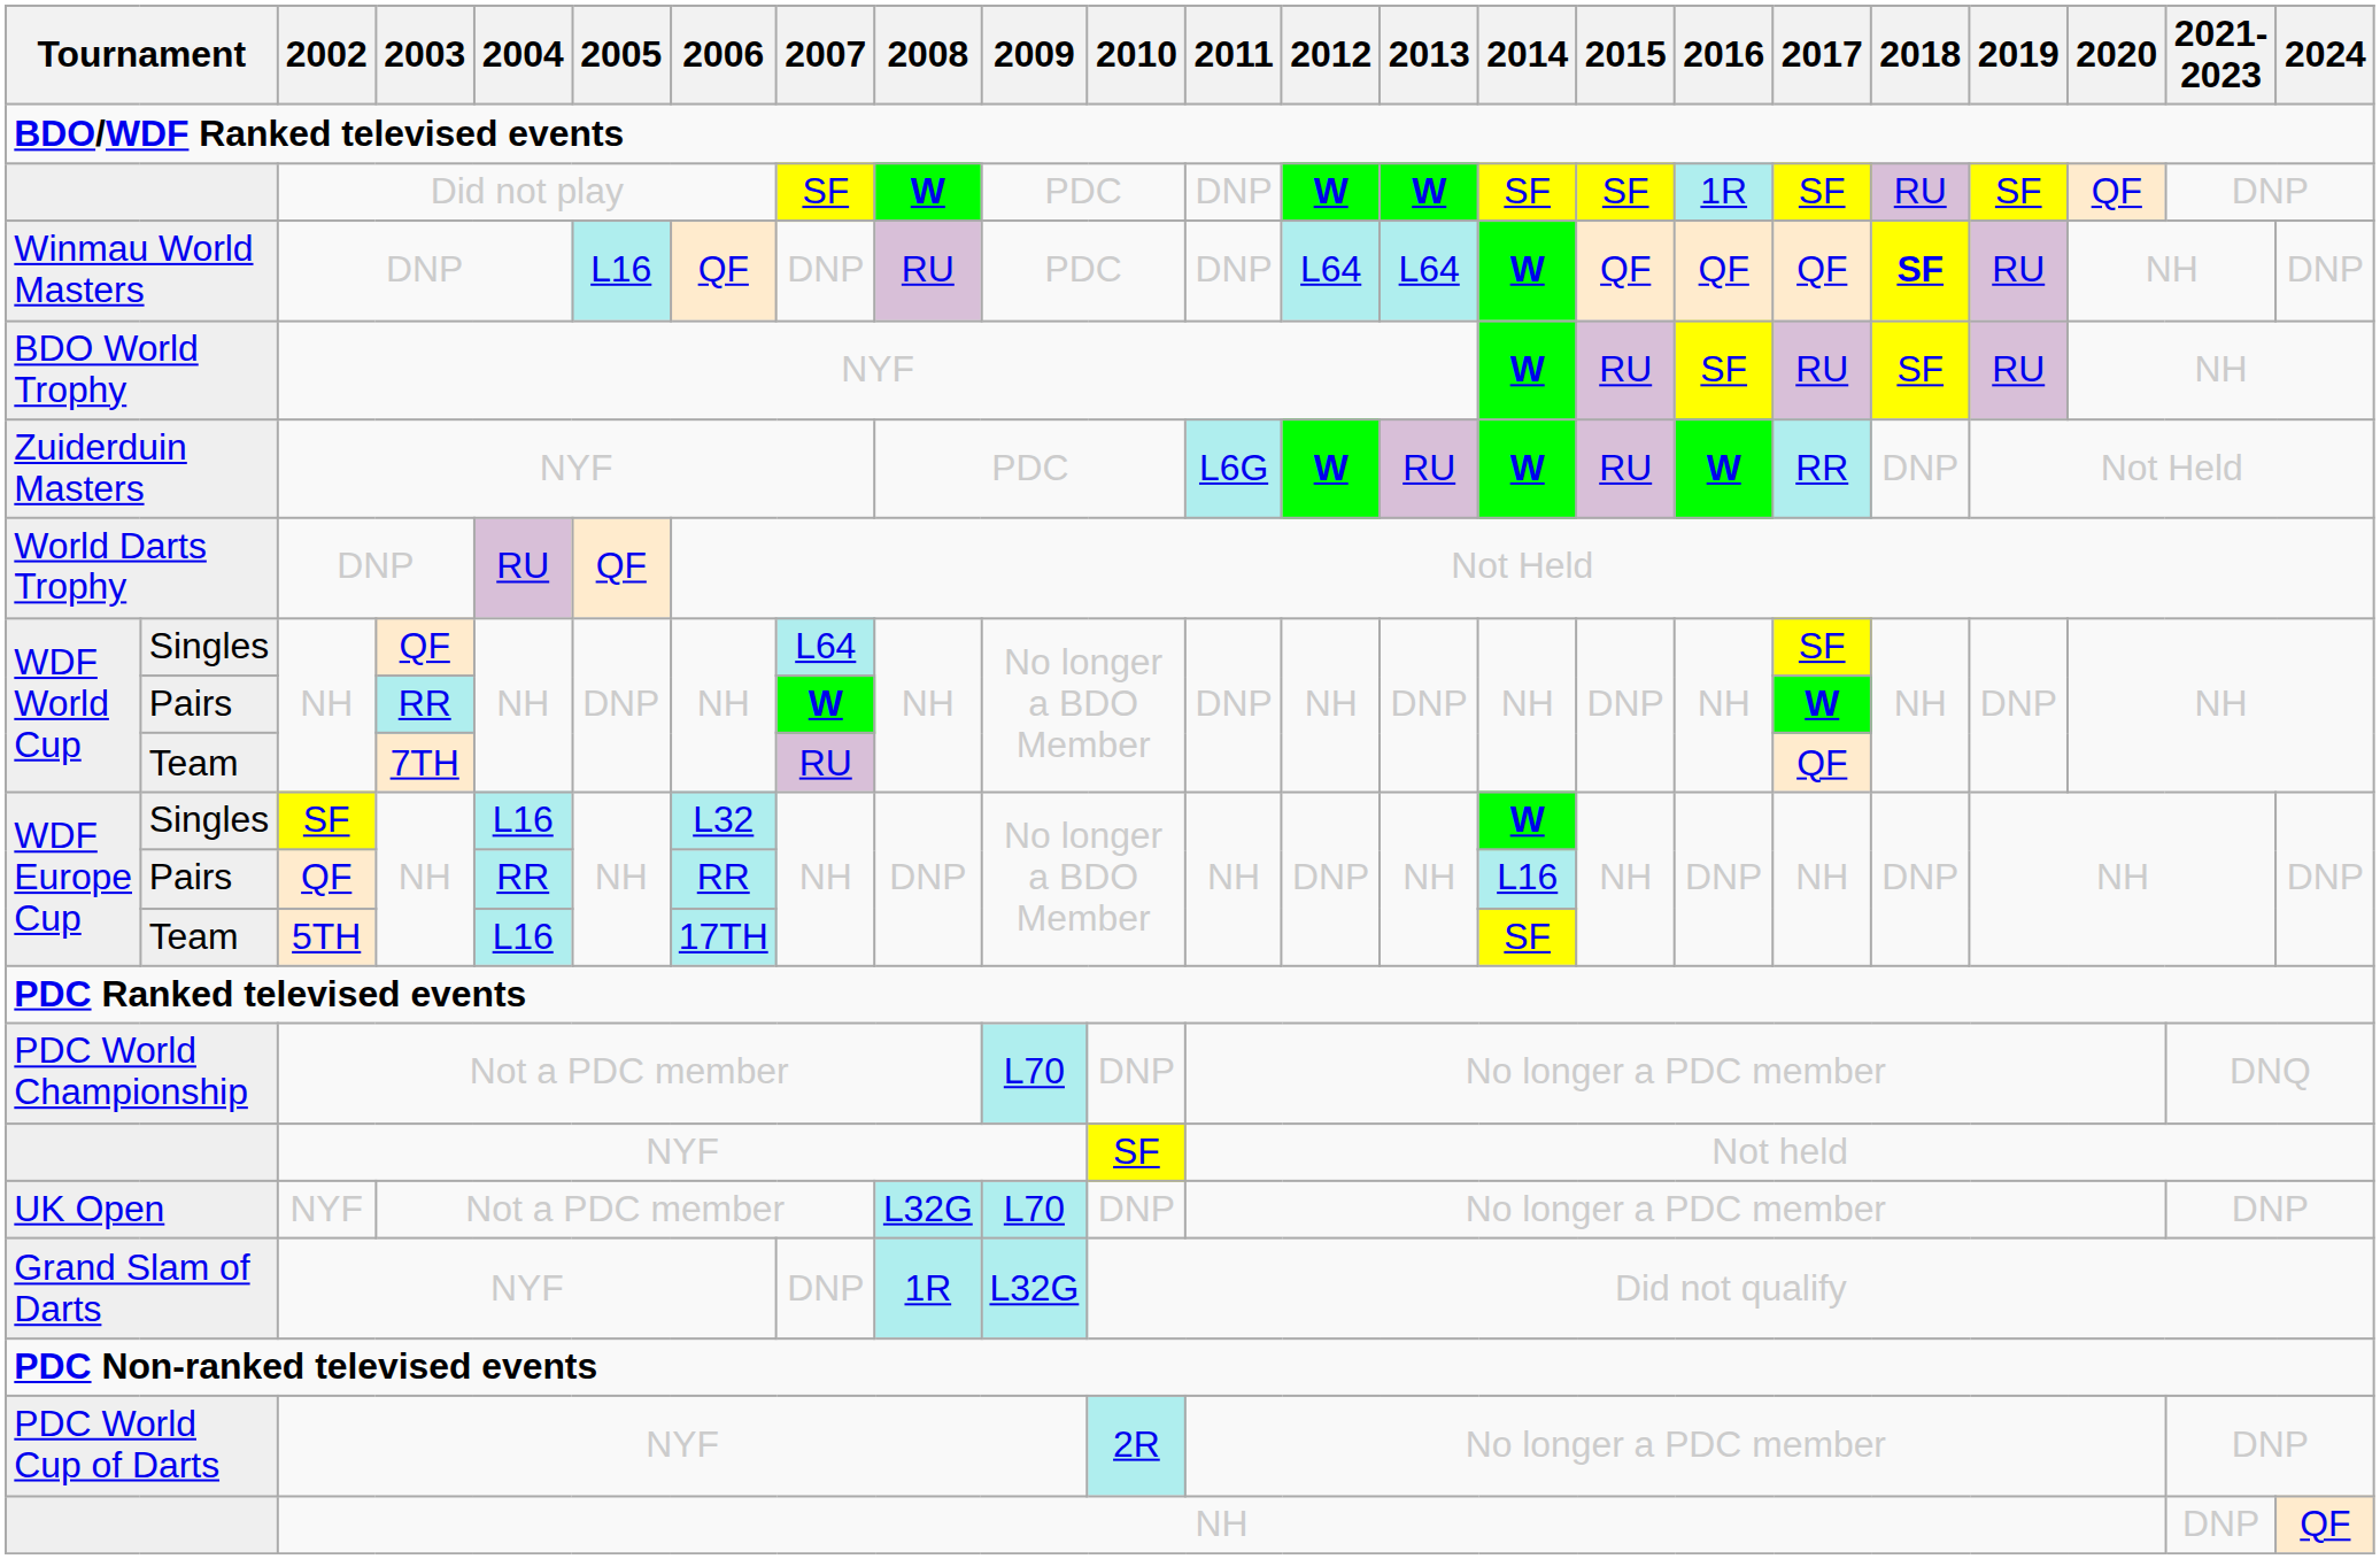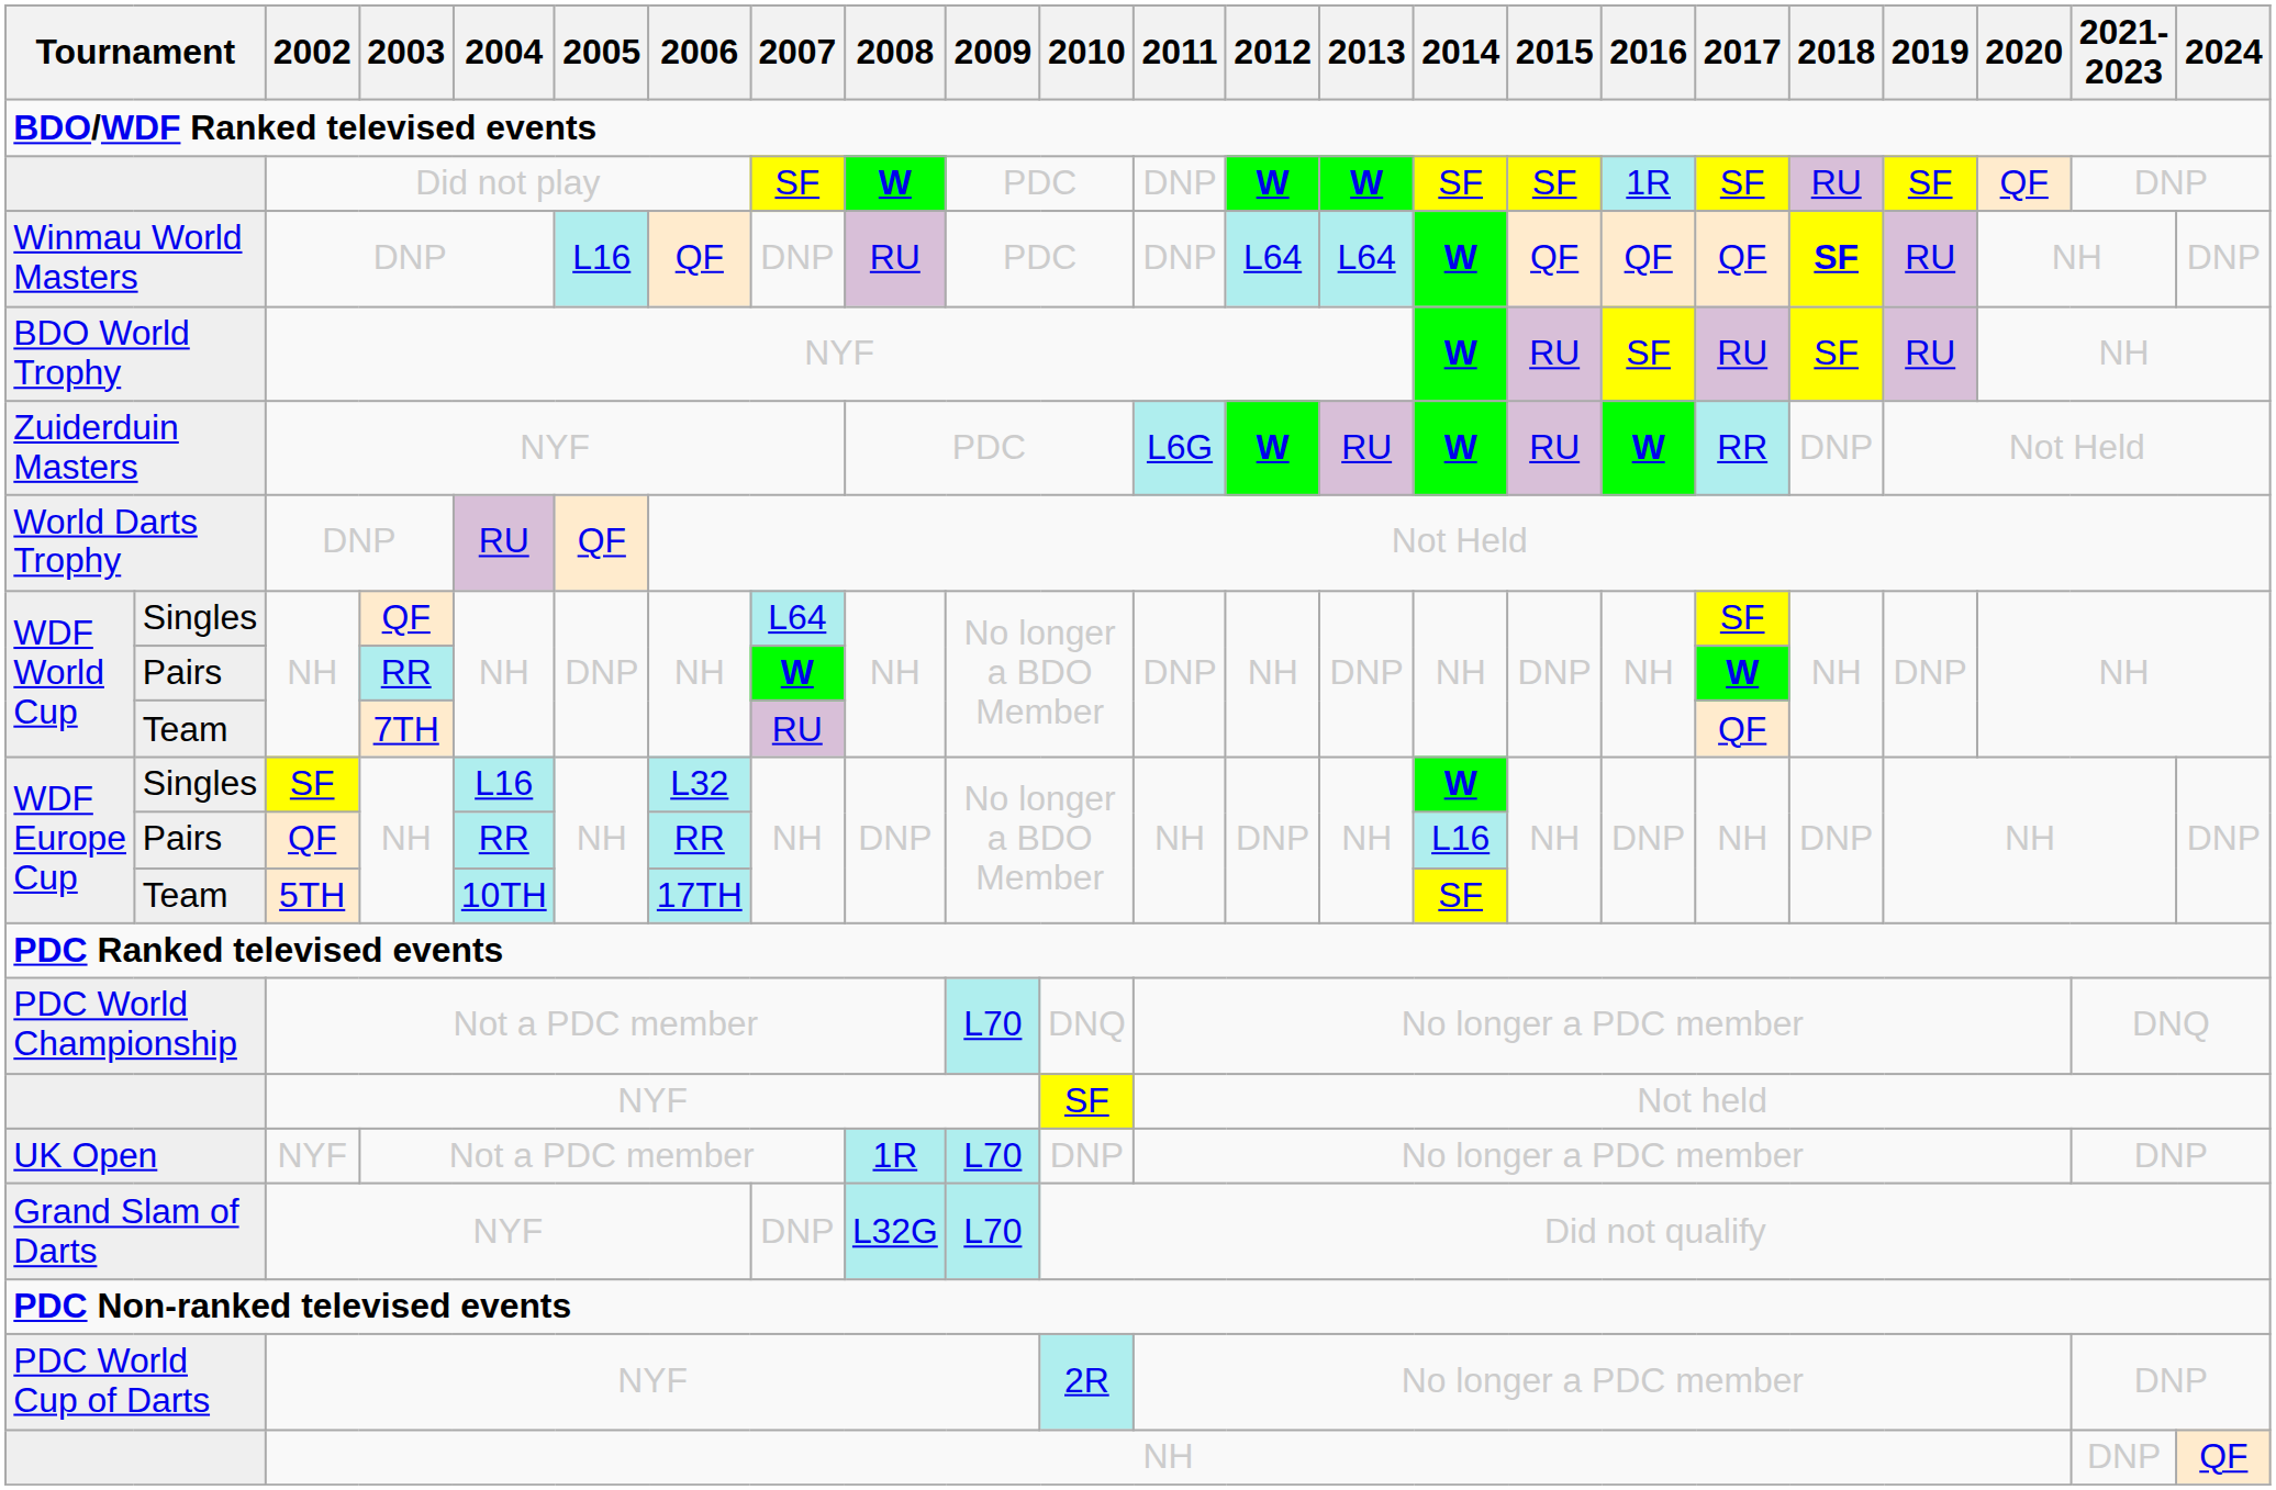Team / 5TH | 2004: L16 -> 10TH
PDC World Championship | 2010: DNP -> DNQ
UK Open | 2008: L32G -> 1R
Grand Slam of Darts | 2008: 1R -> L32G
Grand Slam of Darts | 2009: L32G -> L70
